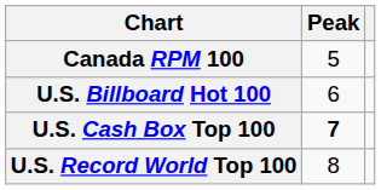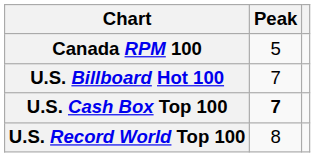U.S. Billboard Hot 100 | Peak: 6 -> 7
